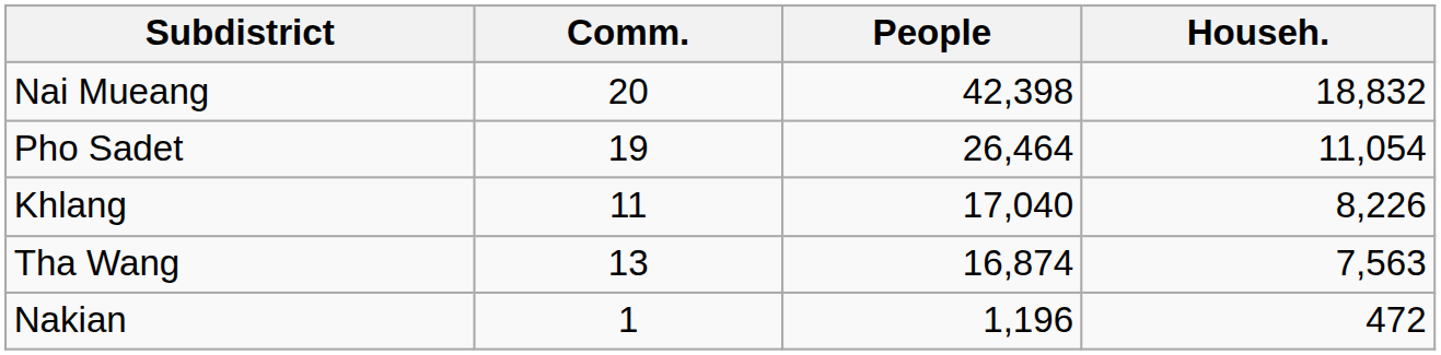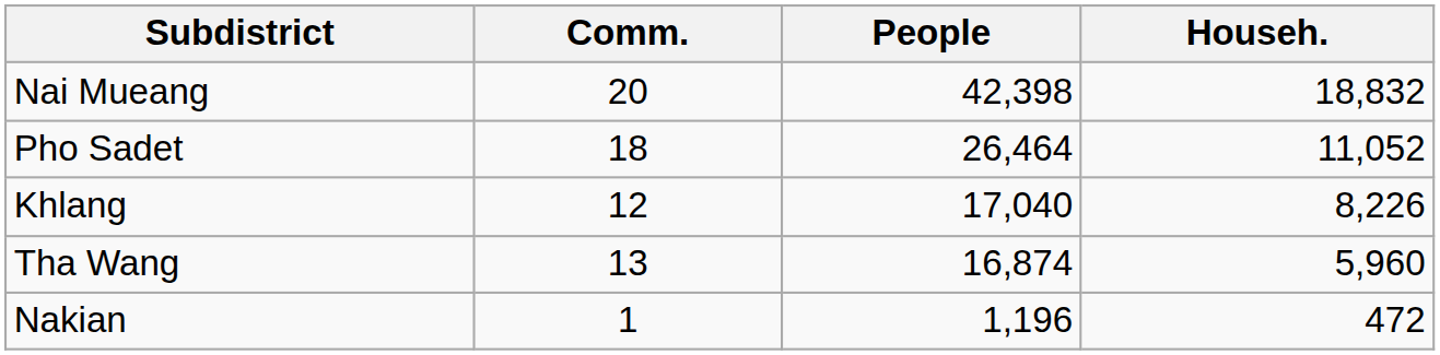Pho Sadet | Comm.: 19 -> 18
Pho Sadet | Househ.: 11,054 -> 11,052
Khlang | Comm.: 11 -> 12
Tha Wang | Househ.: 7,563 -> 5,960
